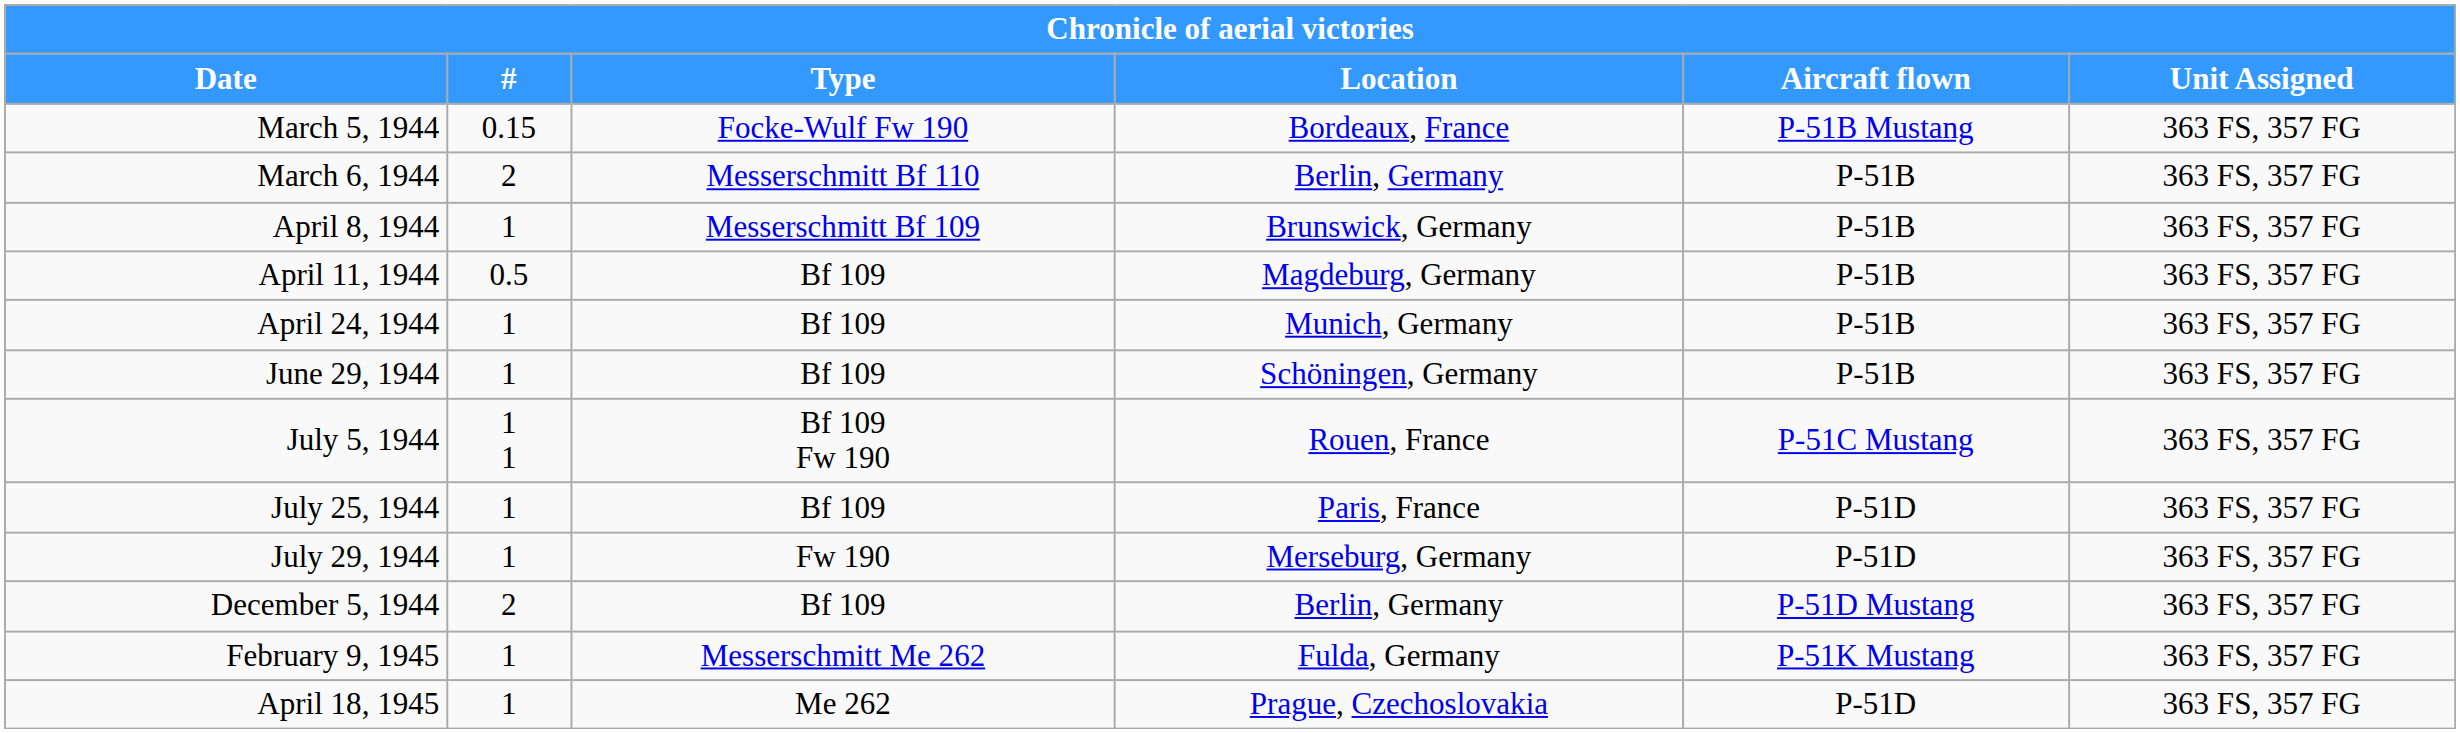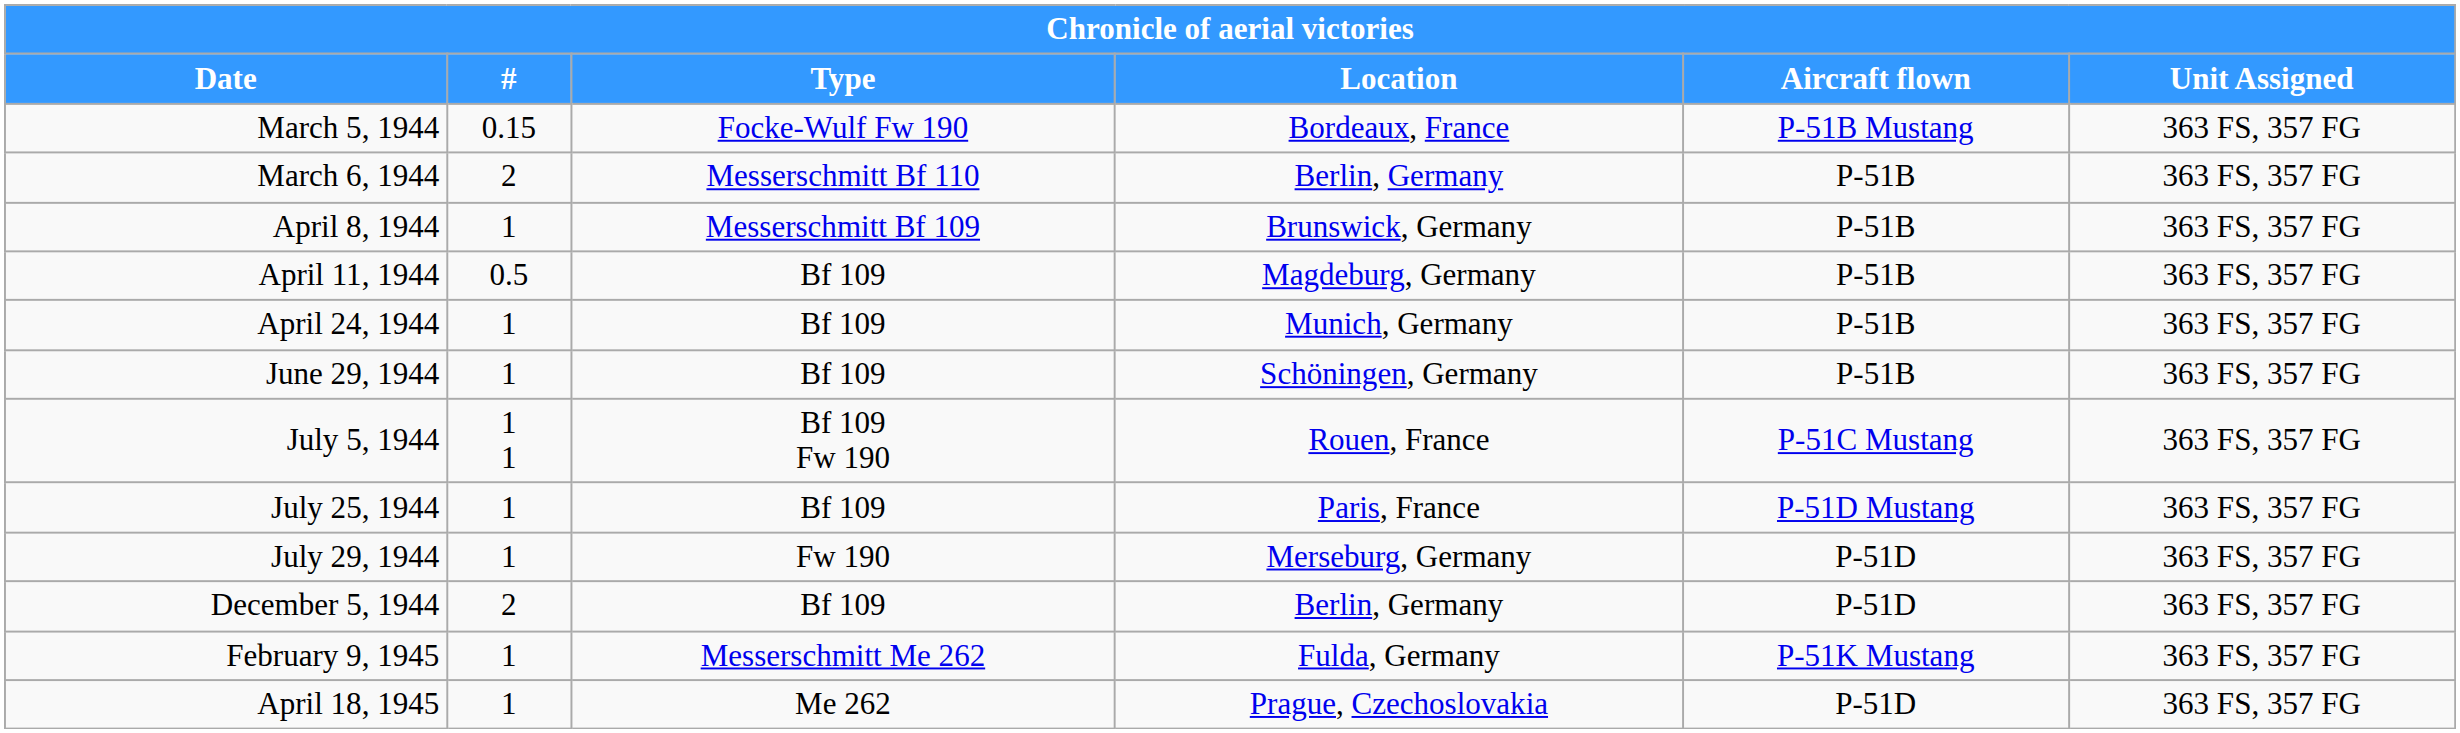July 25, 1944 | Aircraft flown: P-51D -> P-51D Mustang
December 5, 1944 | Aircraft flown: P-51D Mustang -> P-51D
